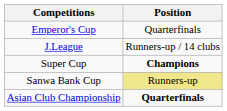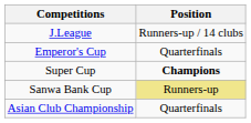rows swapped: J.League <-> Emperor's Cup
Asian Club Championship | Position: bold -> normal
